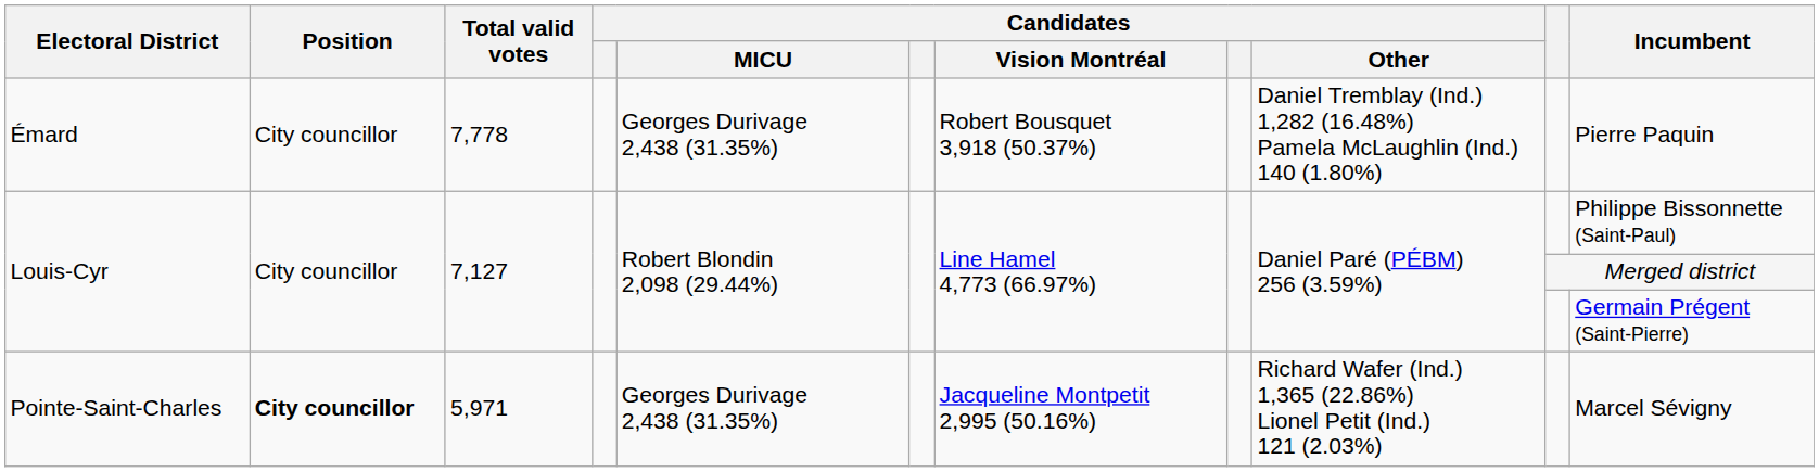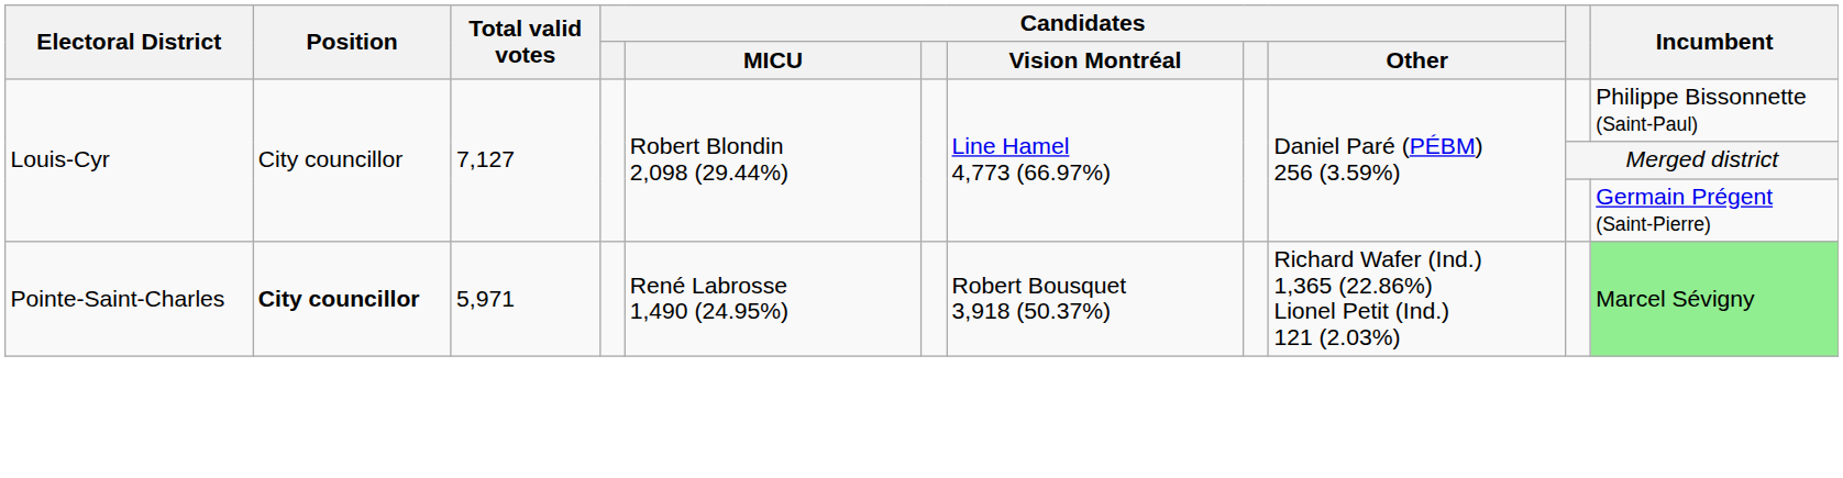- row: Émard | City councillor | 7,778 | Georges Durivage 2,438 (31.35%) | Robert Bousquet 3,918 (50.37%) | Daniel Tremblay (Ind.) 1,282 (16.48%) Pamela McLaughlin (Ind.) 140 (1.80%) | Pierre Paquin
Pointe-Saint-Charles | Candidates / MICU: Georges Durivage 2,438 (31.35%) -> René Labrosse 1,490 (24.95%)
Pointe-Saint-Charles | Candidates / Vision Montréal: Jacqueline Montpetit 2,995 (50.16%) -> Robert Bousquet 3,918 (50.37%)
Pointe-Saint-Charles | Incumbent: no background -> lightgreen background
